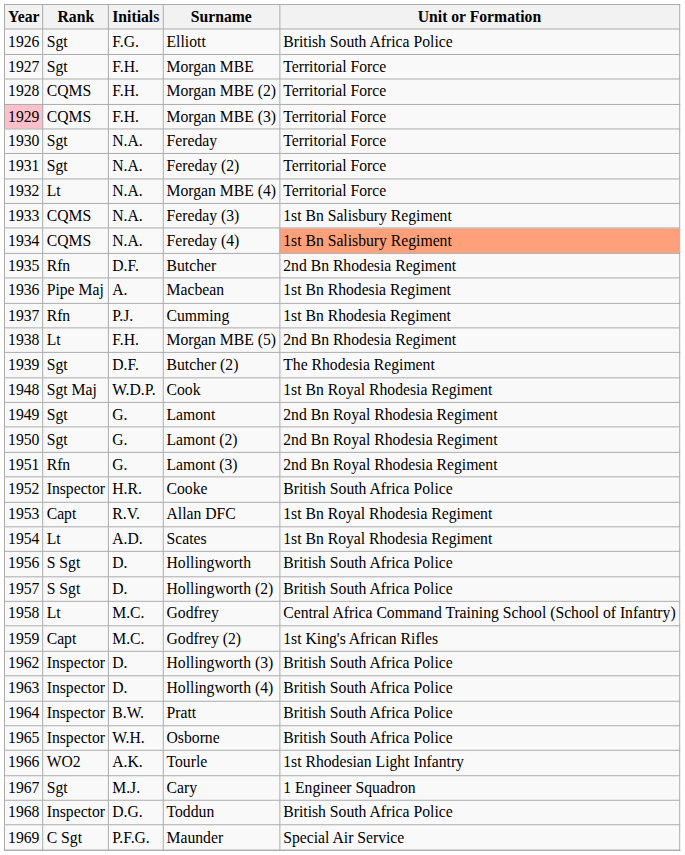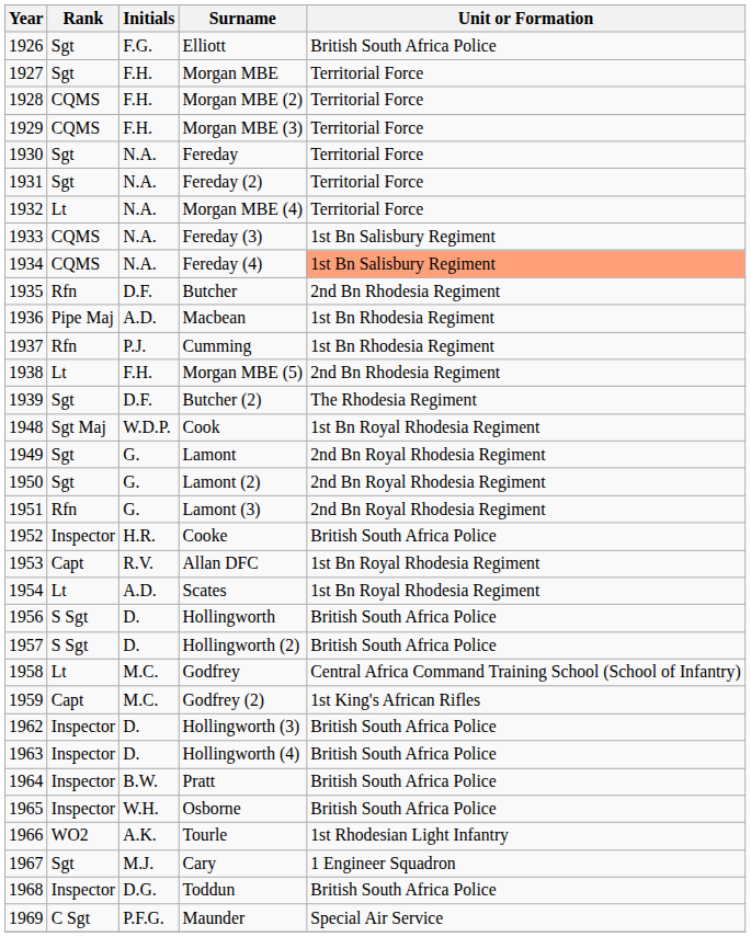Morgan MBE (3) | Year: pink background -> no background
Macbean | Initials: A. -> A.D.
